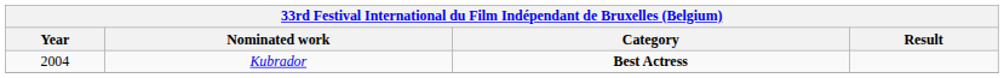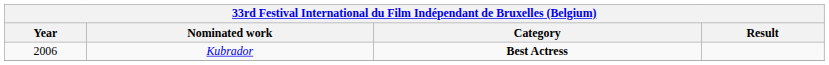Kubrador | Year: 2004 -> 2006
